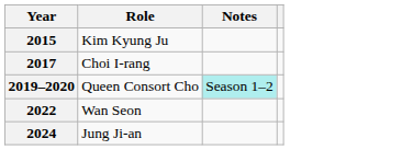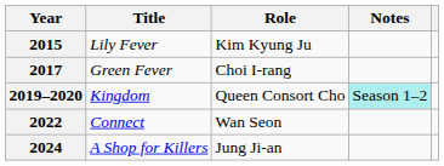+ column: Title | Lily Fever | Green Fever | Kingdom | Connect | A Shop for Killers
